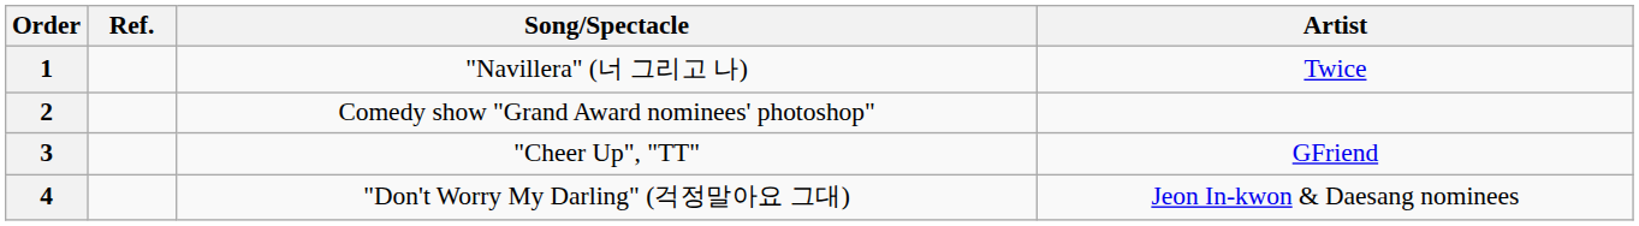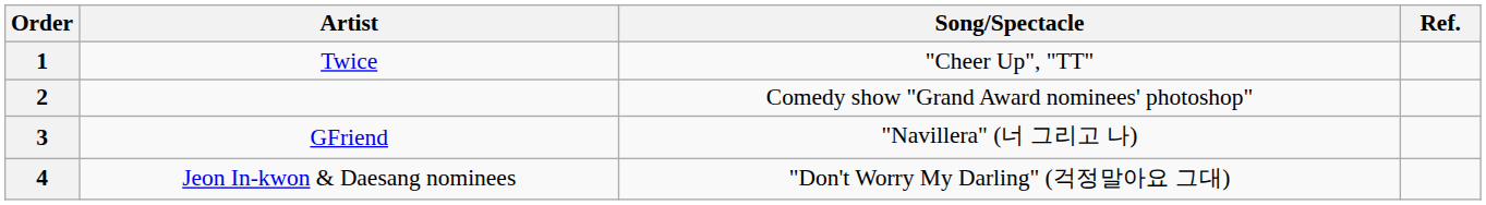columns swapped: Artist <-> Ref.
1 | Song/Spectacle: "Navillera" (너 그리고 나) -> "Cheer Up", "TT"
3 | Song/Spectacle: "Cheer Up", "TT" -> "Navillera" (너 그리고 나)
